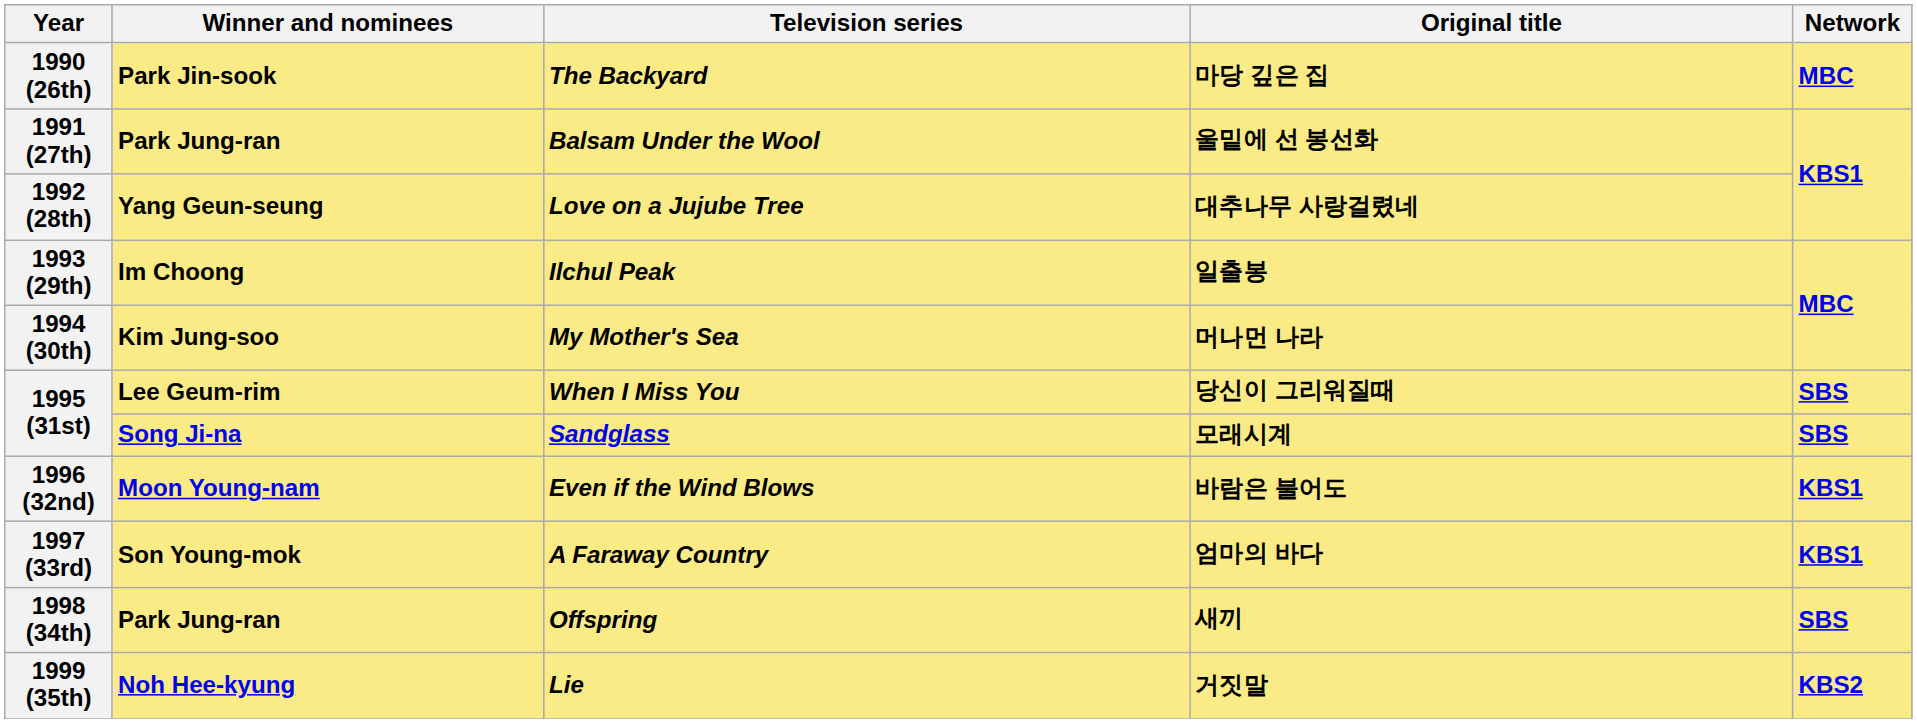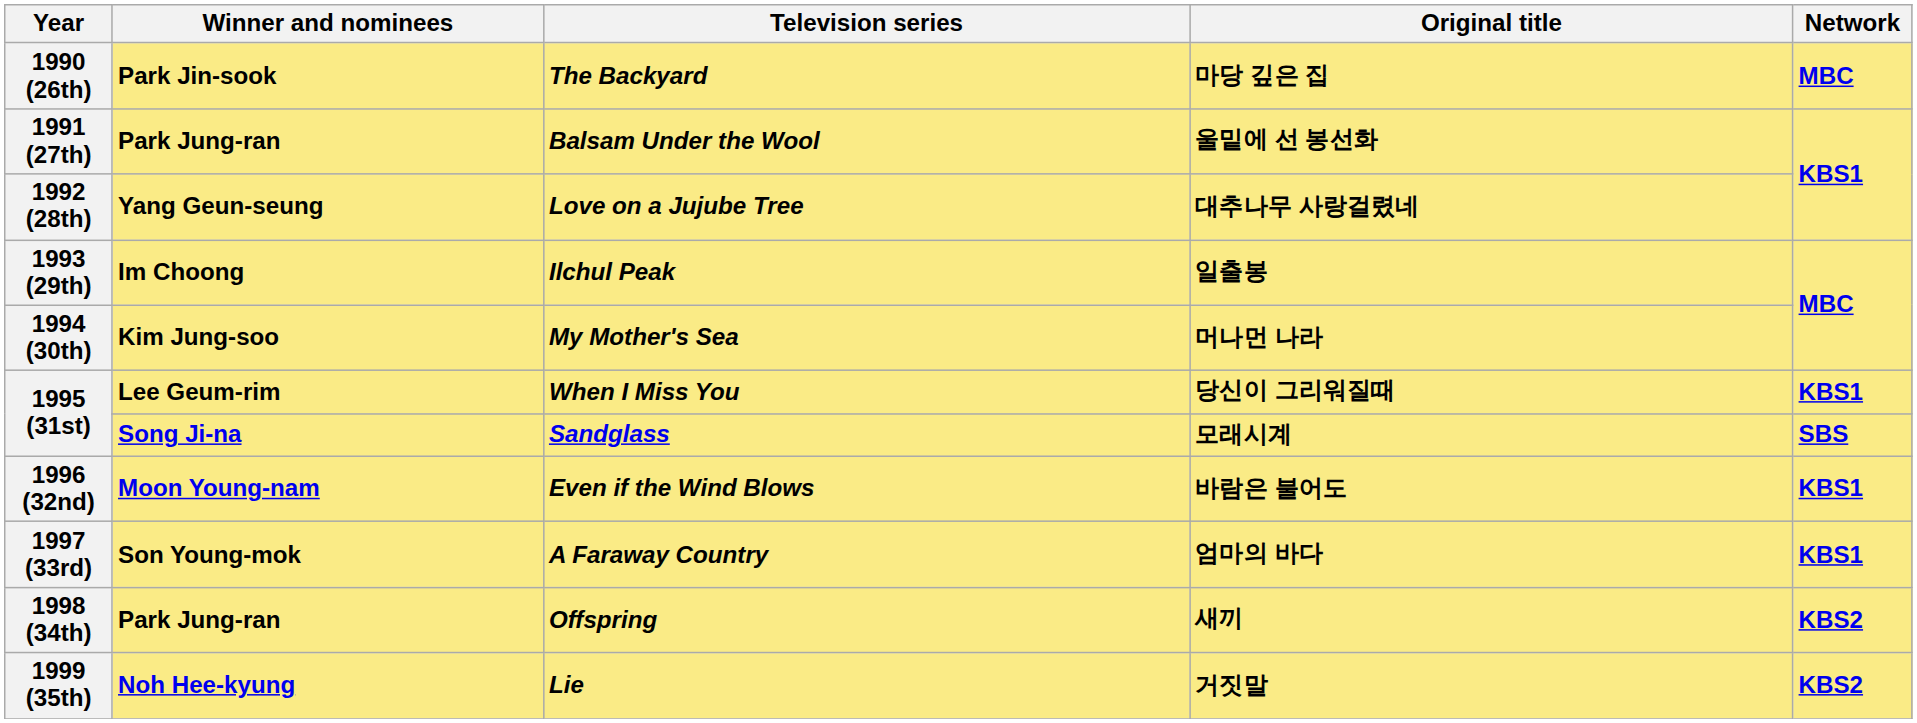1995 (31st) / When I Miss You | Network: SBS -> KBS1
1998 (34th) | Network: SBS -> KBS2
